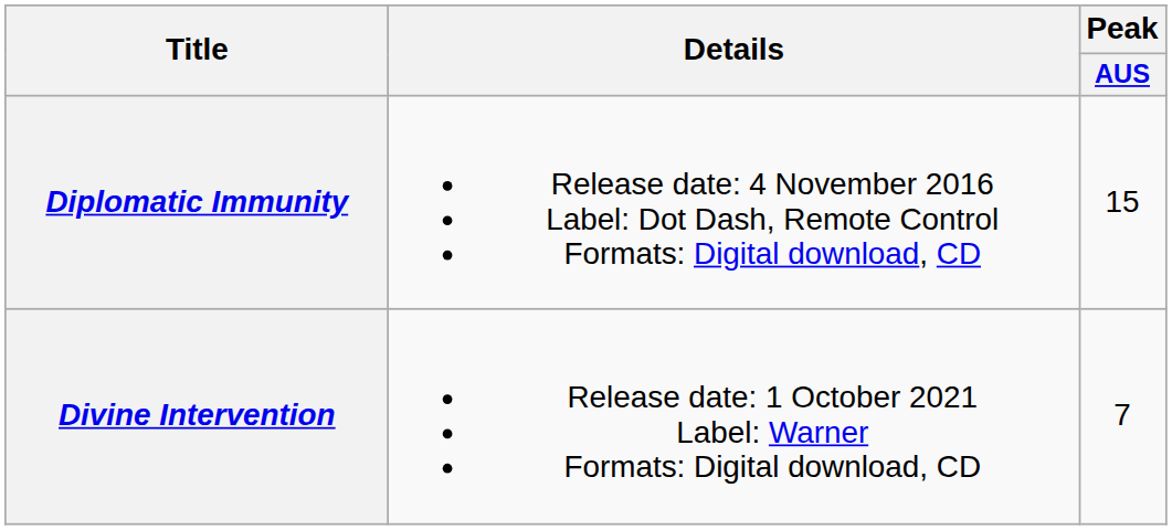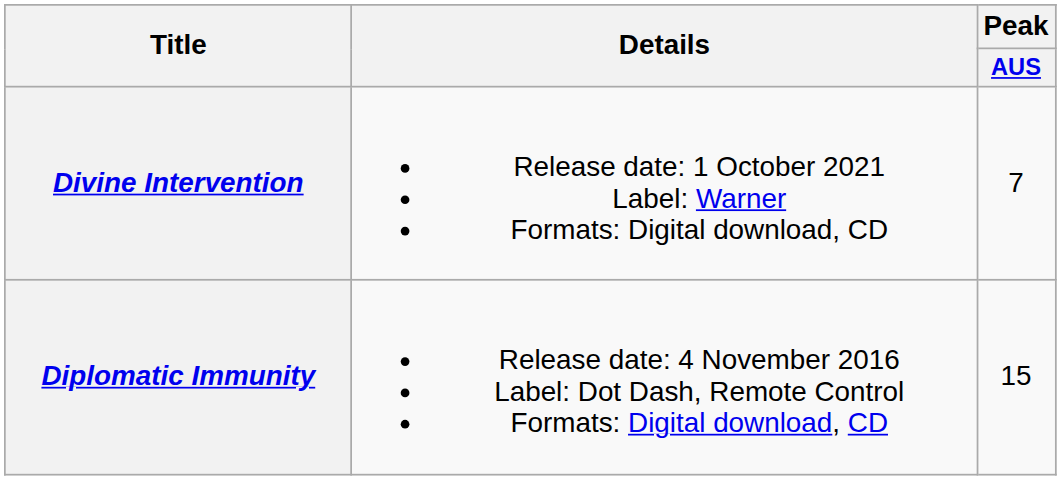rows swapped: Diplomatic Immunity <-> Divine Intervention
